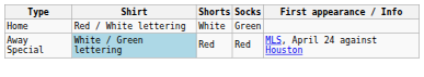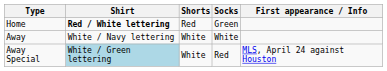Home | Shirt: normal -> bold
Home | Shorts: White -> Red
+ row: Away | White / Navy lettering | White | White
Away Special | Shorts: Red -> White
